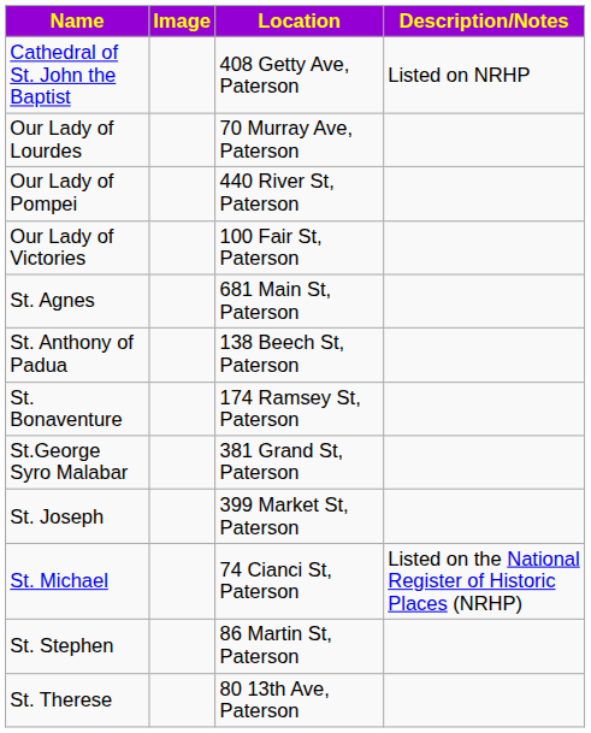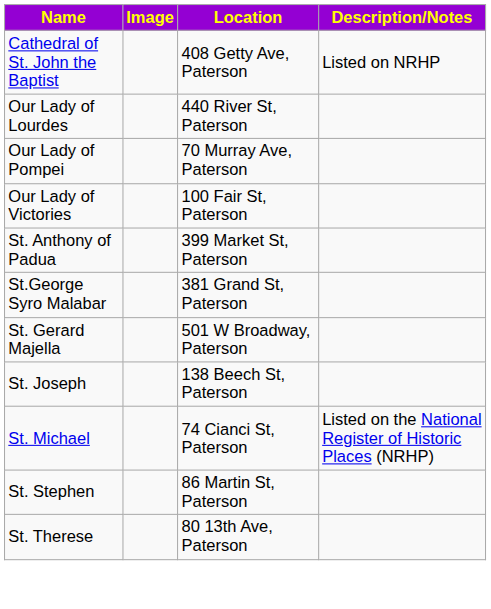Our Lady of Lourdes | Location: 70 Murray Ave, Paterson -> 440 River St, Paterson
Our Lady of Pompei | Location: 440 River St, Paterson -> 70 Murray Ave, Paterson
- row: St. Agnes | 681 Main St, Paterson
St. Anthony of Padua | Location: 138 Beech St, Paterson -> 399 Market St, Paterson
- row: St. Bonaventure | 174 Ramsey St, Paterson
+ row: St. Gerard Majella | 501 W Broadway, Paterson
St. Joseph | Location: 399 Market St, Paterson -> 138 Beech St, Paterson
